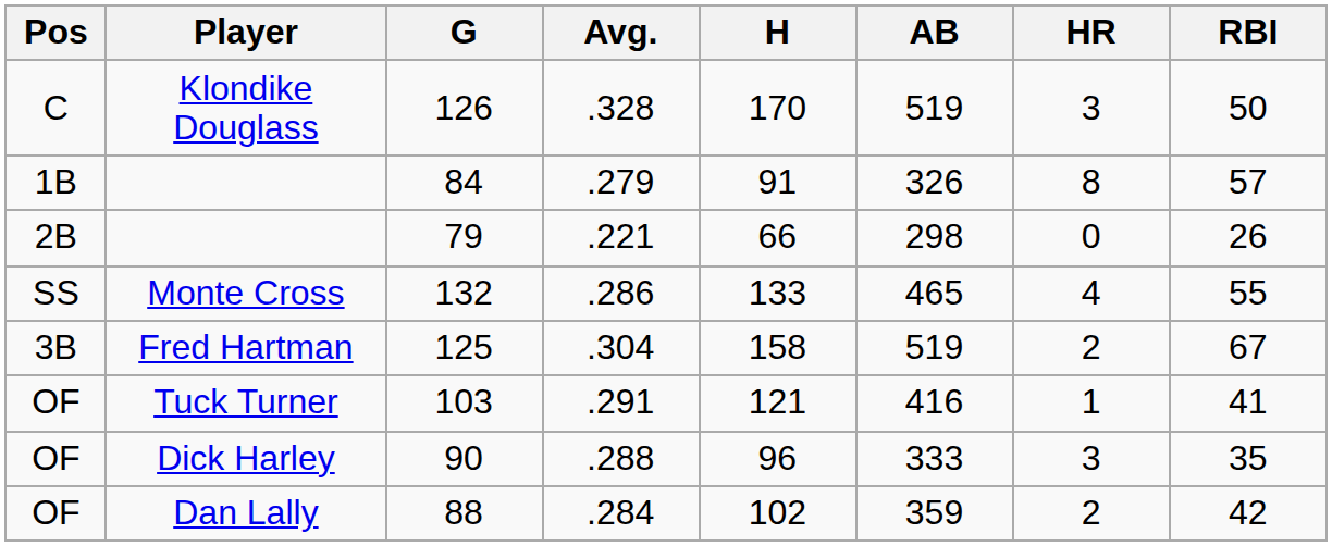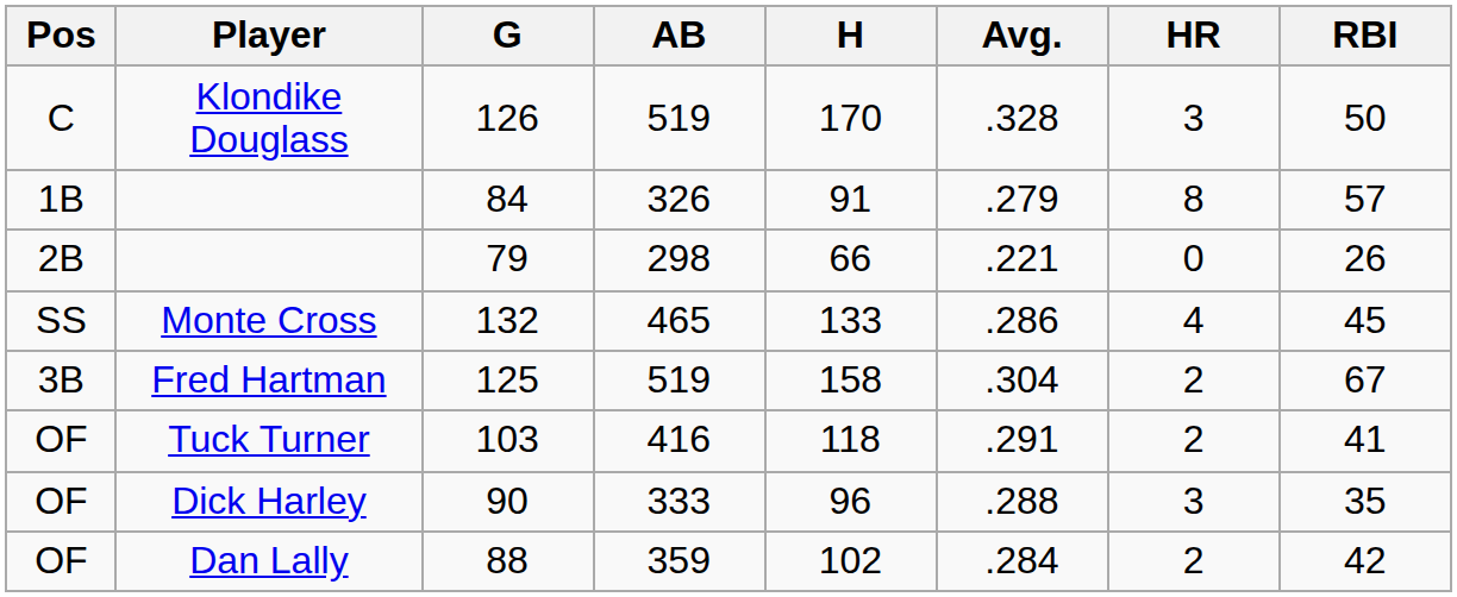columns swapped: AB <-> Avg.
132 | RBI: 55 -> 45
103 | H: 121 -> 118
103 | HR: 1 -> 2
